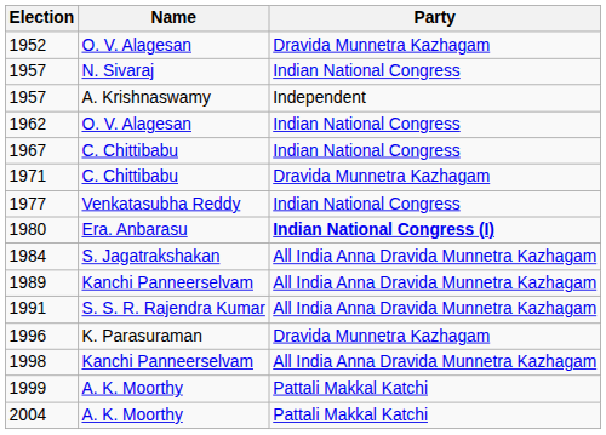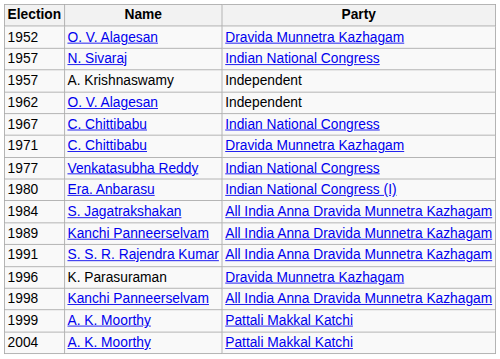1962 | Party: Indian National Congress -> Independent
1980 | Party: bold -> normal
